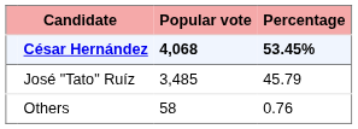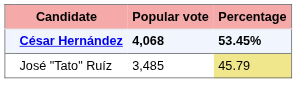José "Tato" Ruíz | Percentage: no background -> khaki background
- row: Others | 58 | 0.76
